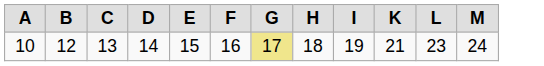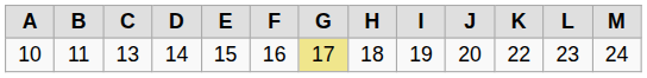+ column: J | 20
10 | B: 12 -> 11
10 | K: 21 -> 22
